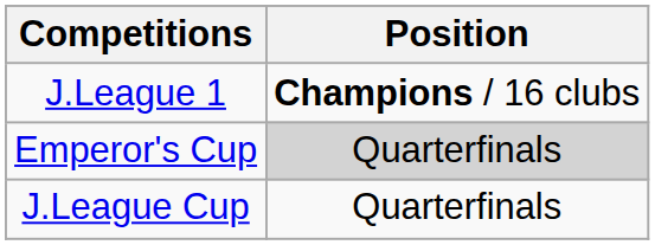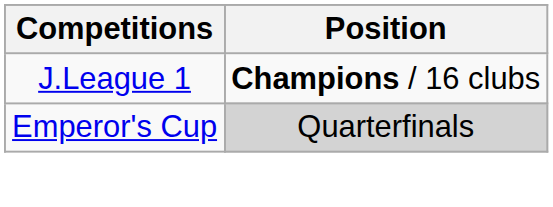- row: J.League Cup | Quarterfinals
